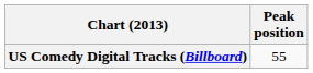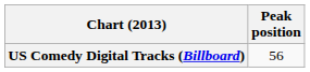US Comedy Digital Tracks (Billboard) | Peak position: 55 -> 56
